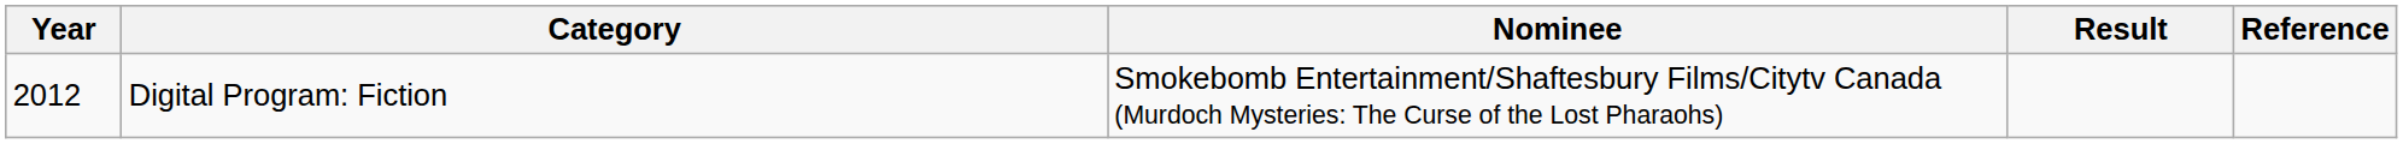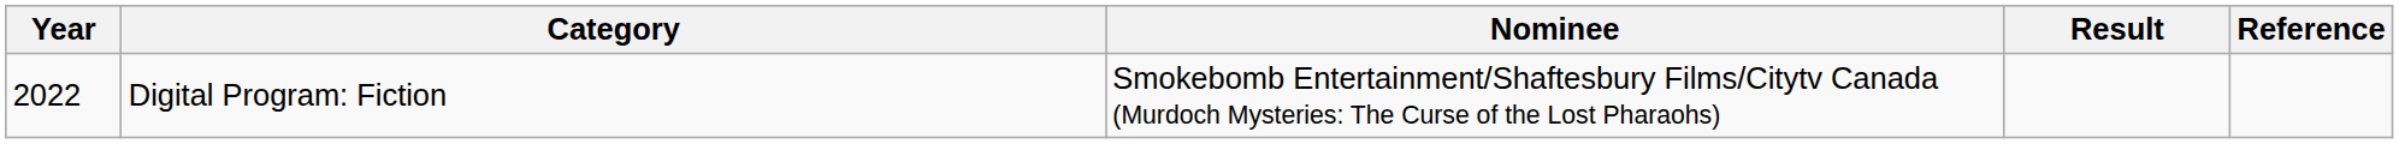Digital Program: Fiction | Year: 2012 -> 2022
